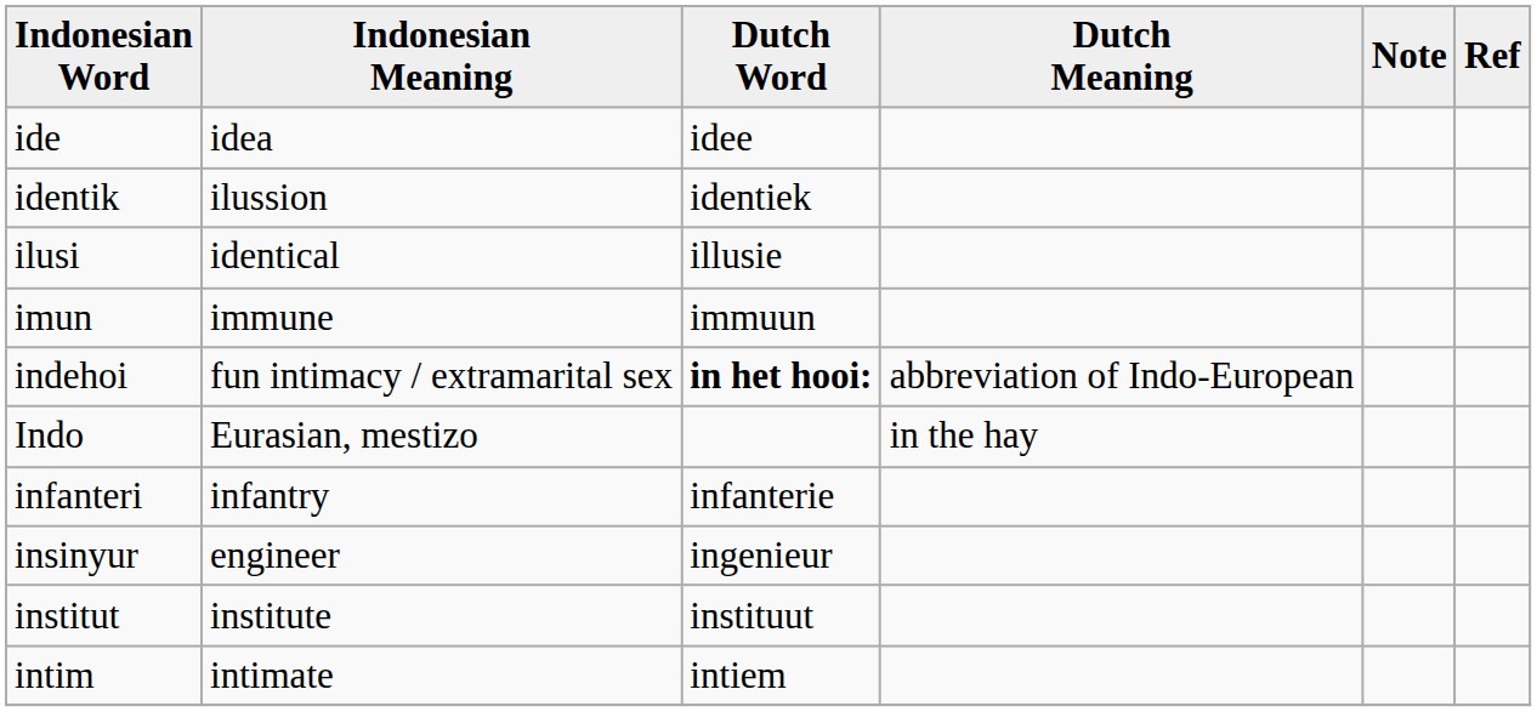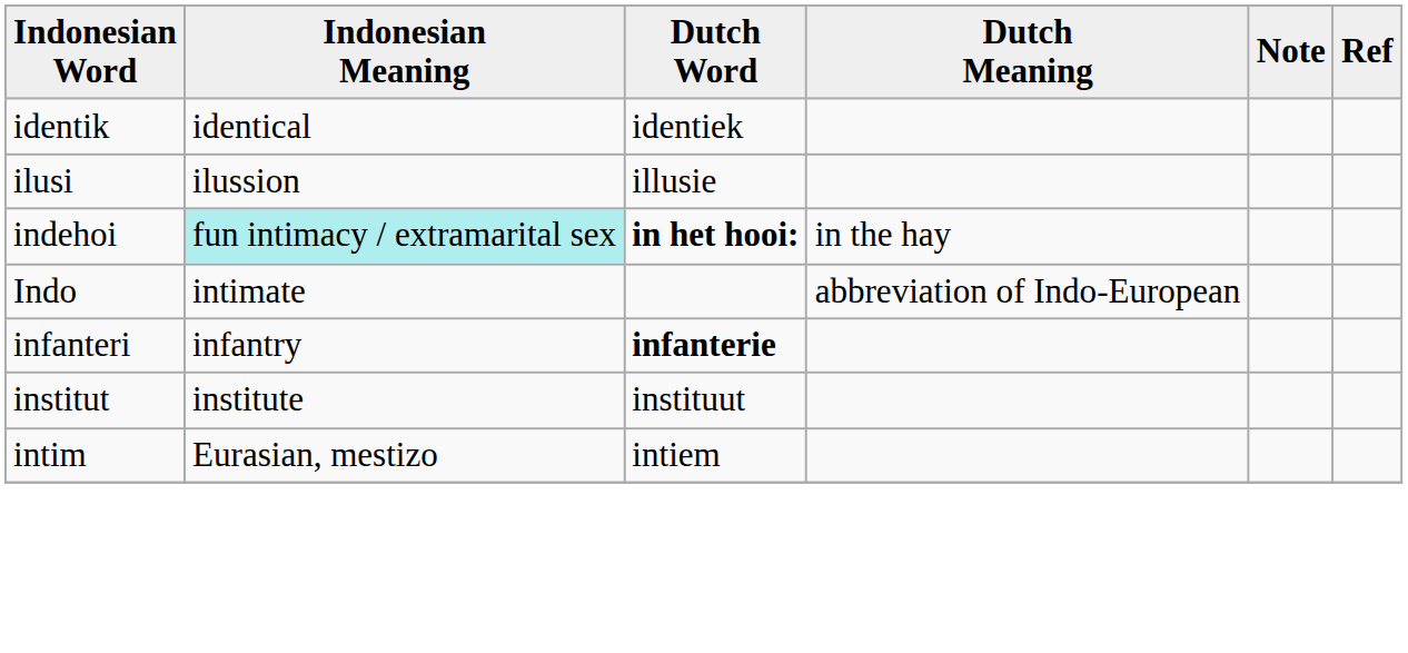- row: ide | idea | idee
identik | Indonesian Meaning: ilussion -> identical
ilusi | Indonesian Meaning: identical -> ilussion
- row: imun | immune | immuun
indehoi | Indonesian Meaning: no background -> paleturquoise background
indehoi | Dutch Meaning: abbreviation of Indo-European -> in the hay
Indo | Indonesian Meaning: Eurasian, mestizo -> intimate
Indo | Dutch Meaning: in the hay -> abbreviation of Indo-European
infanteri | Dutch Word: normal -> bold
- row: insinyur | engineer | ingenieur
intim | Indonesian Meaning: intimate -> Eurasian, mestizo
